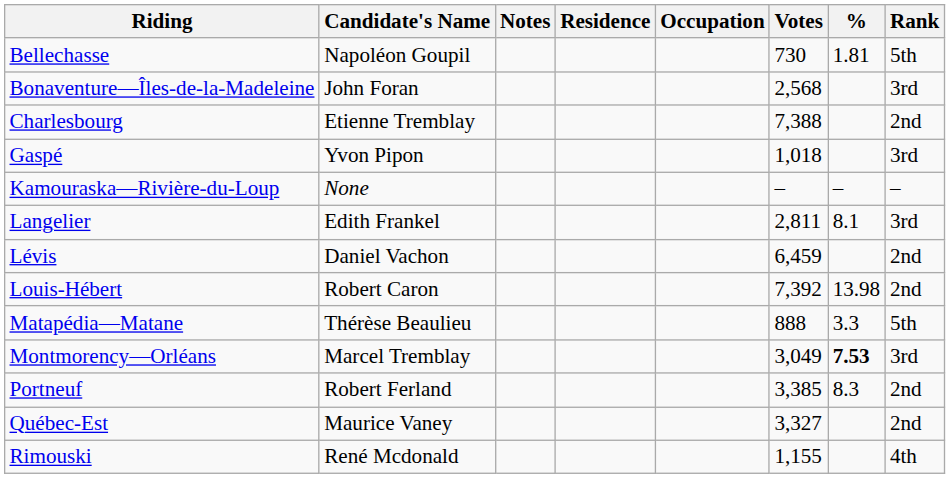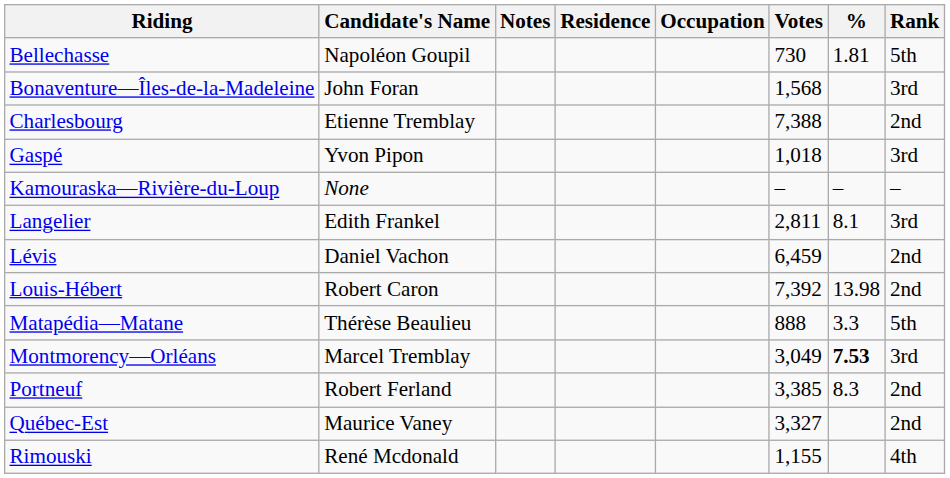Bonaventure—Îles-de-la-Madeleine | Votes: 2,568 -> 1,568
